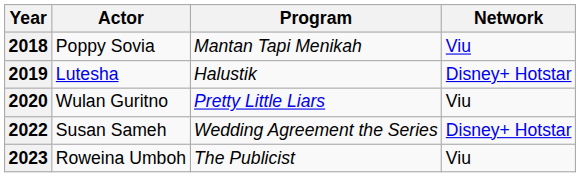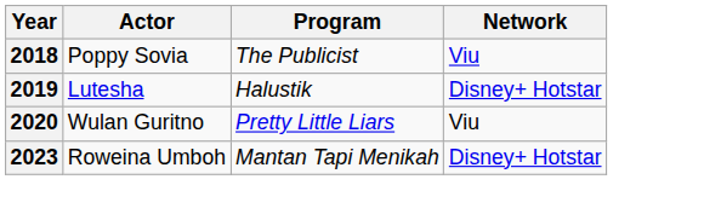2018 | Program: Mantan Tapi Menikah -> The Publicist
- row: 2022 | Susan Sameh | Wedding Agreement the Series | Disney+ Hotstar
2023 | Program: The Publicist -> Mantan Tapi Menikah
2023 | Network: Viu -> Disney+ Hotstar
